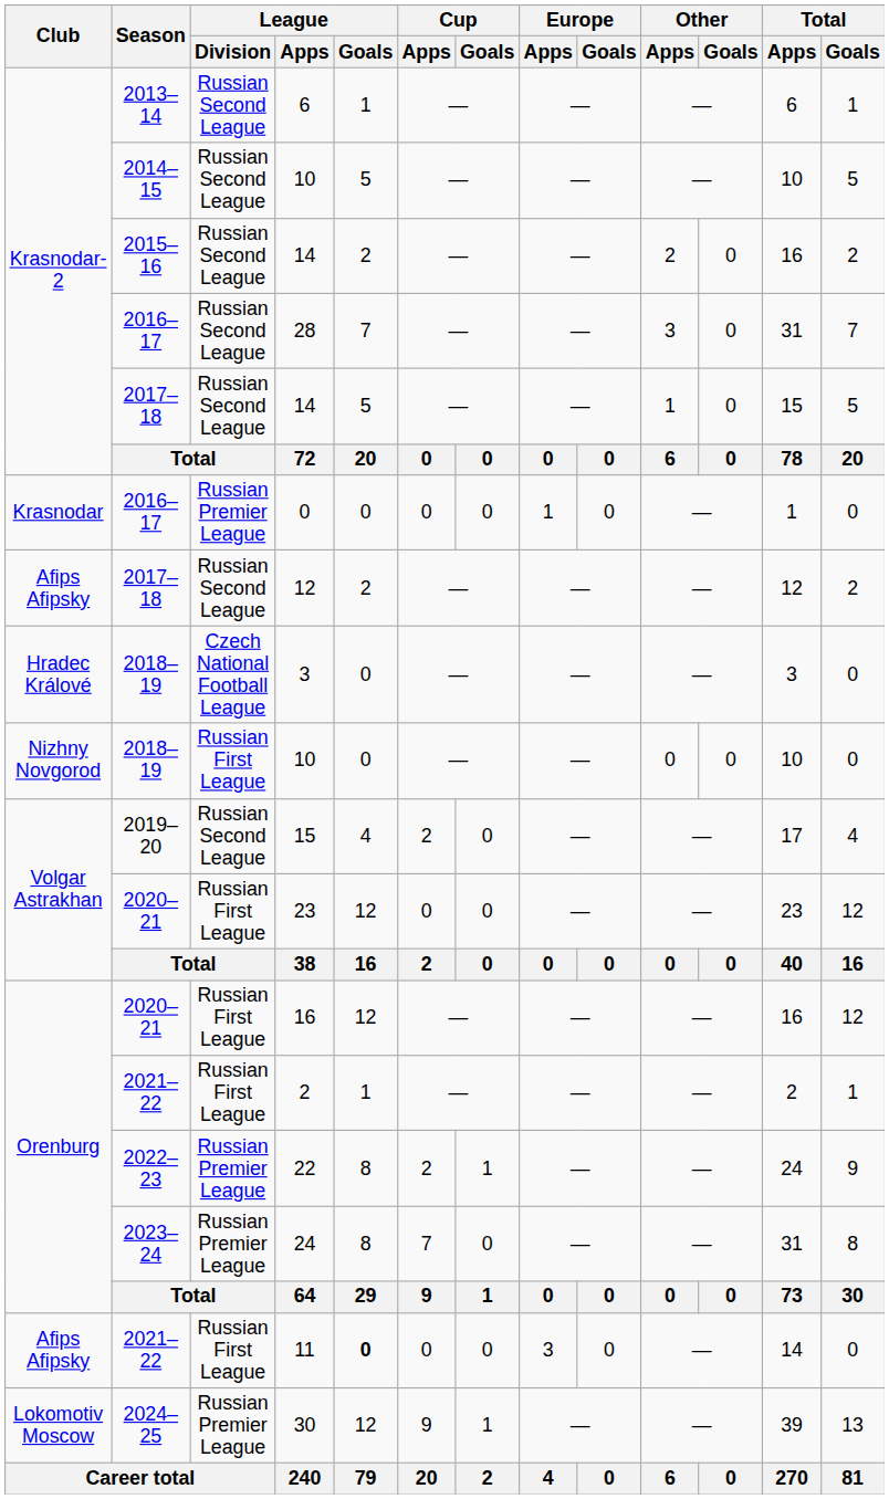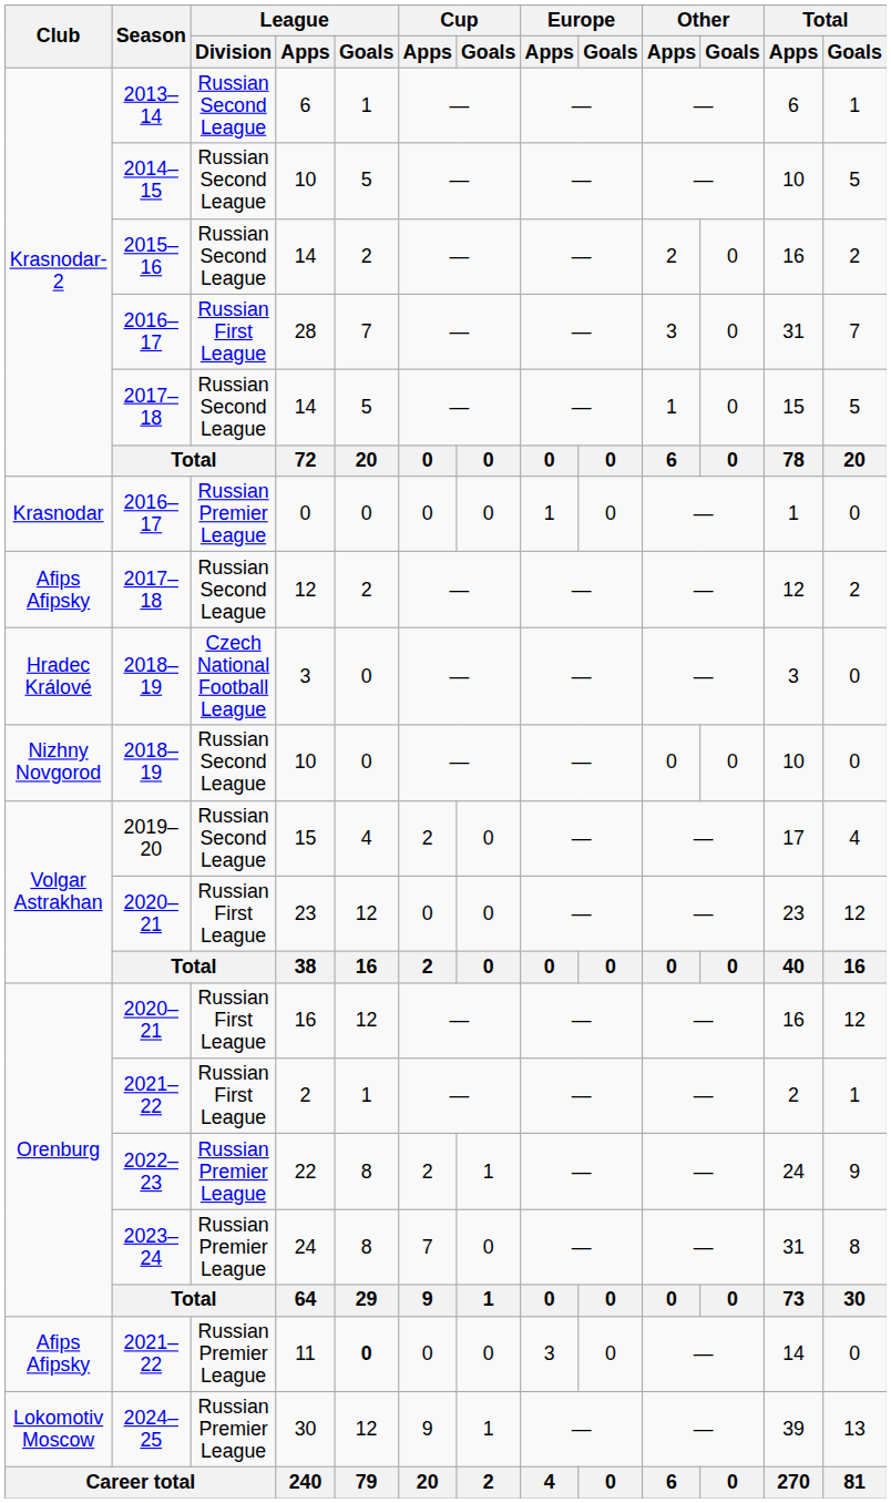28 | League / Division: Russian Second League -> Russian First League
2018–19 / 10 | League / Division: Russian First League -> Russian Second League
11 | League / Division: Russian First League -> Russian Premier League
